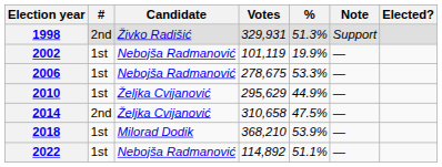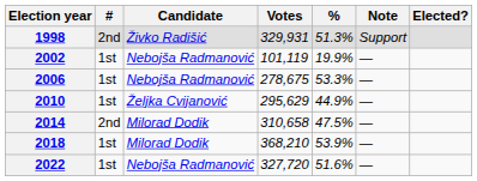2014 | Candidate: Željka Cvijanović -> Milorad Dodik
2022 | Votes: 114,892 -> 327,720
2022 | %: 51.1% -> 51.6%
